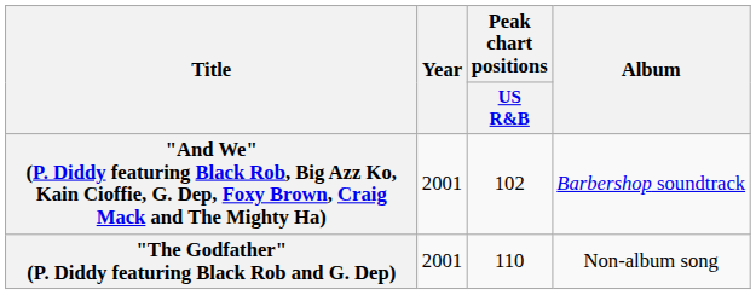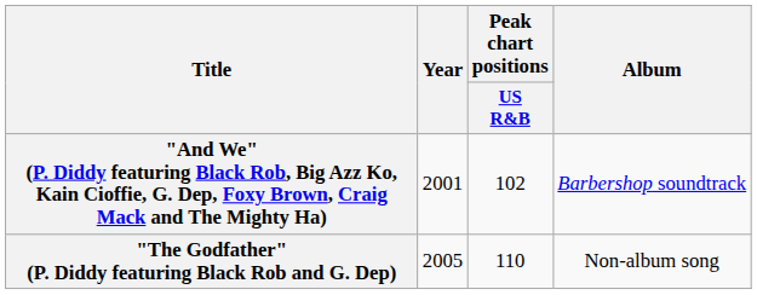"The Godfather" (P. Diddy featuring Black Rob and G. Dep) | Year: 2001 -> 2005
